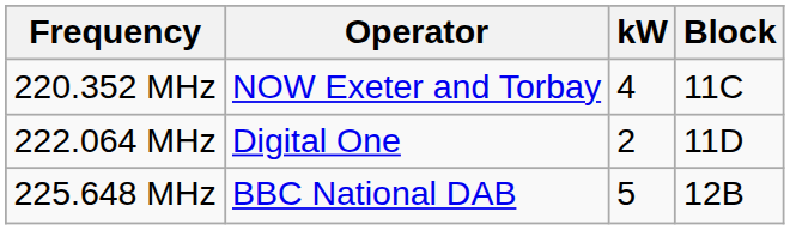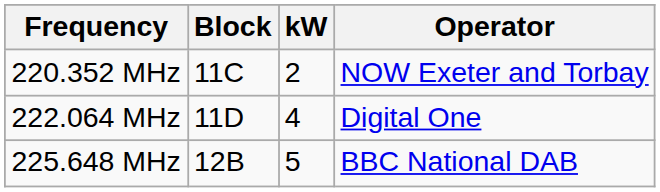columns swapped: Block <-> Operator
220.352 MHz | kW: 4 -> 2
222.064 MHz | kW: 2 -> 4
